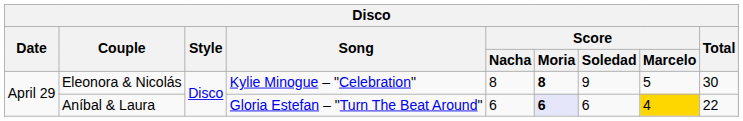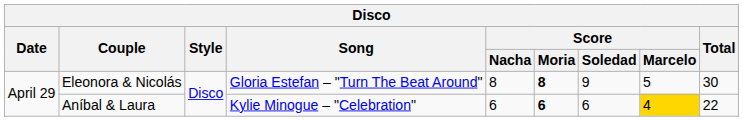Eleonora & Nicolás | Song: Kylie Minogue – "Celebration" -> Gloria Estefan – "Turn The Beat Around"
Aníbal & Laura | Song: Gloria Estefan – "Turn The Beat Around" -> Kylie Minogue – "Celebration"
Aníbal & Laura | Score / Moria: lavender background -> no background
